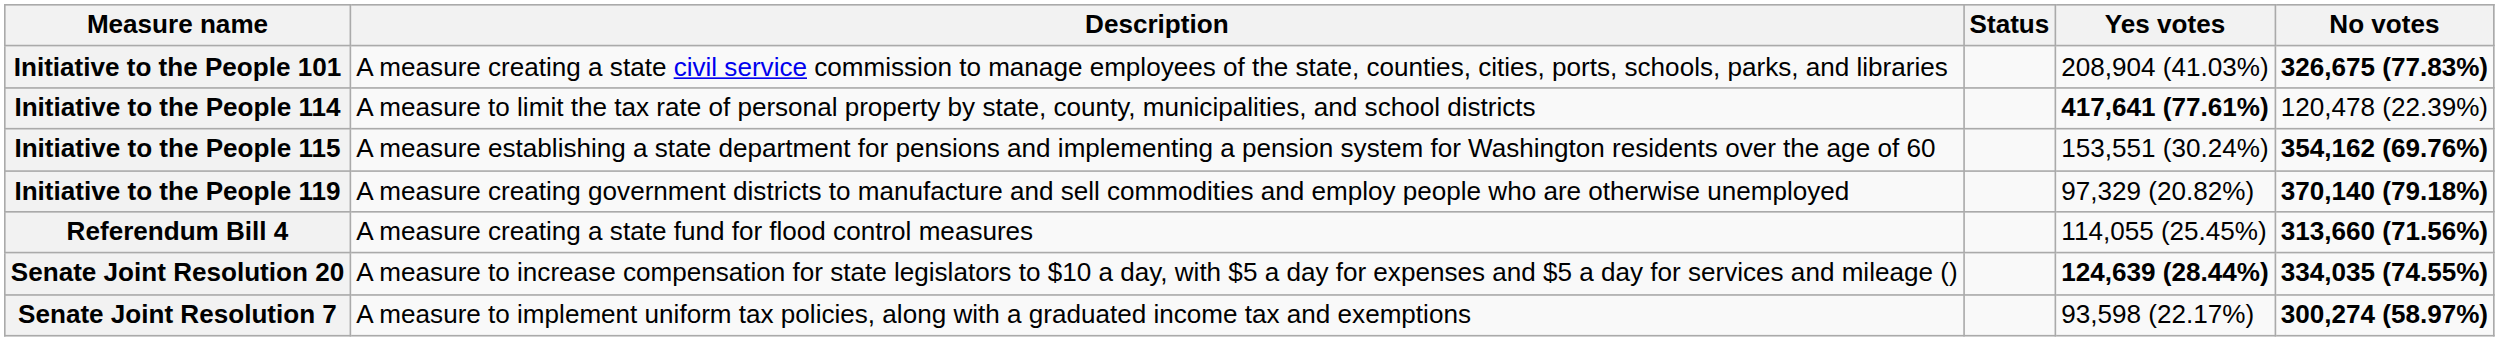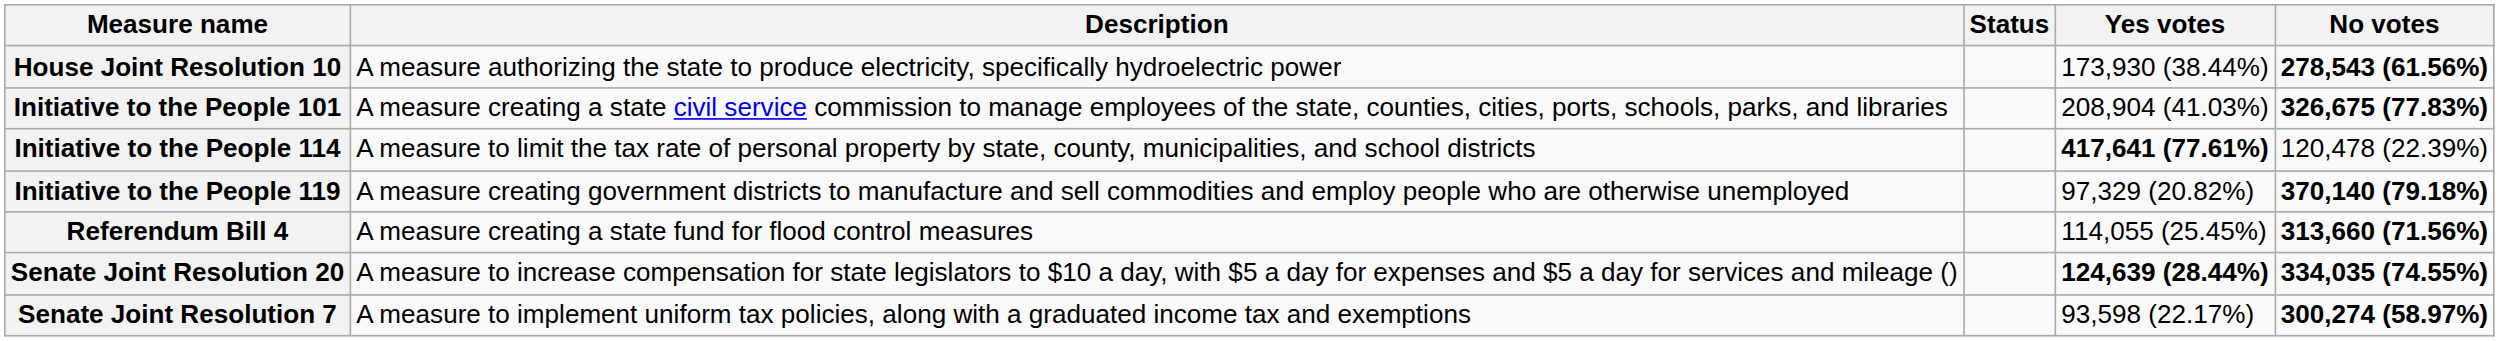+ row: House Joint Resolution 10 | A measure authorizing the state to produce electricity, specifically hydroelectric power | 173,930 (38.44%) | 278,543 (61.56%)
- row: Initiative to the People 115 | A measure establishing a state department for pensions and implementing a pension system for Washington residents over the age of 60 | 153,551 (30.24%) | 354,162 (69.76%)
